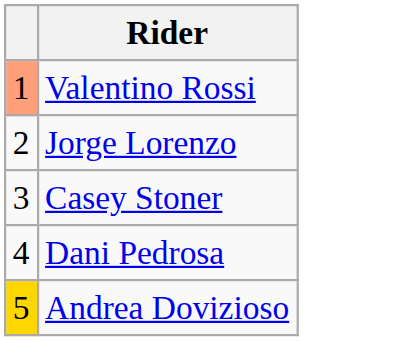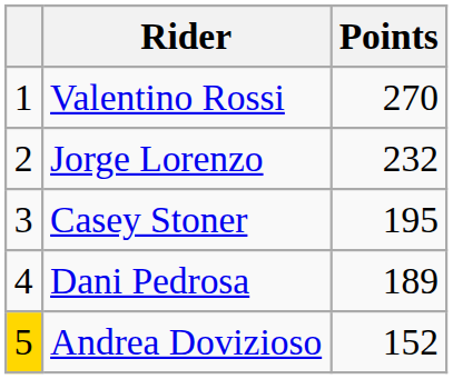+ column: Points | 270 | 232 | 195 | 189 | 152
Valentino Rossi | column 1: lightsalmon background -> no background
